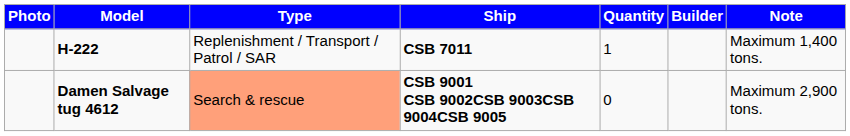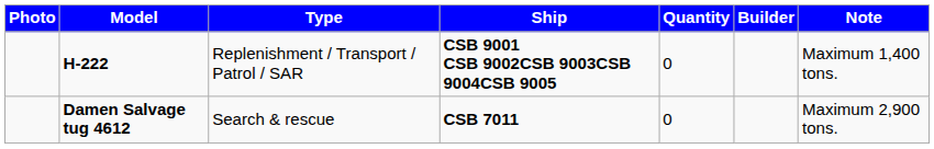H-222 | Ship: CSB 7011 -> CSB 9001 CSB 9002CSB 9003CSB 9004CSB 9005
H-222 | Quantity: 1 -> 0
Damen Salvage tug 4612 | Type: lightsalmon background -> no background
Damen Salvage tug 4612 | Ship: CSB 9001 CSB 9002CSB 9003CSB 9004CSB 9005 -> CSB 7011
